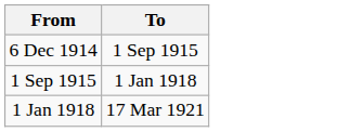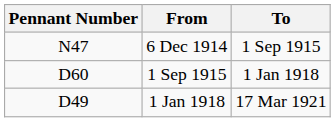+ column: Pennant Number | N47 | D60 | D49
